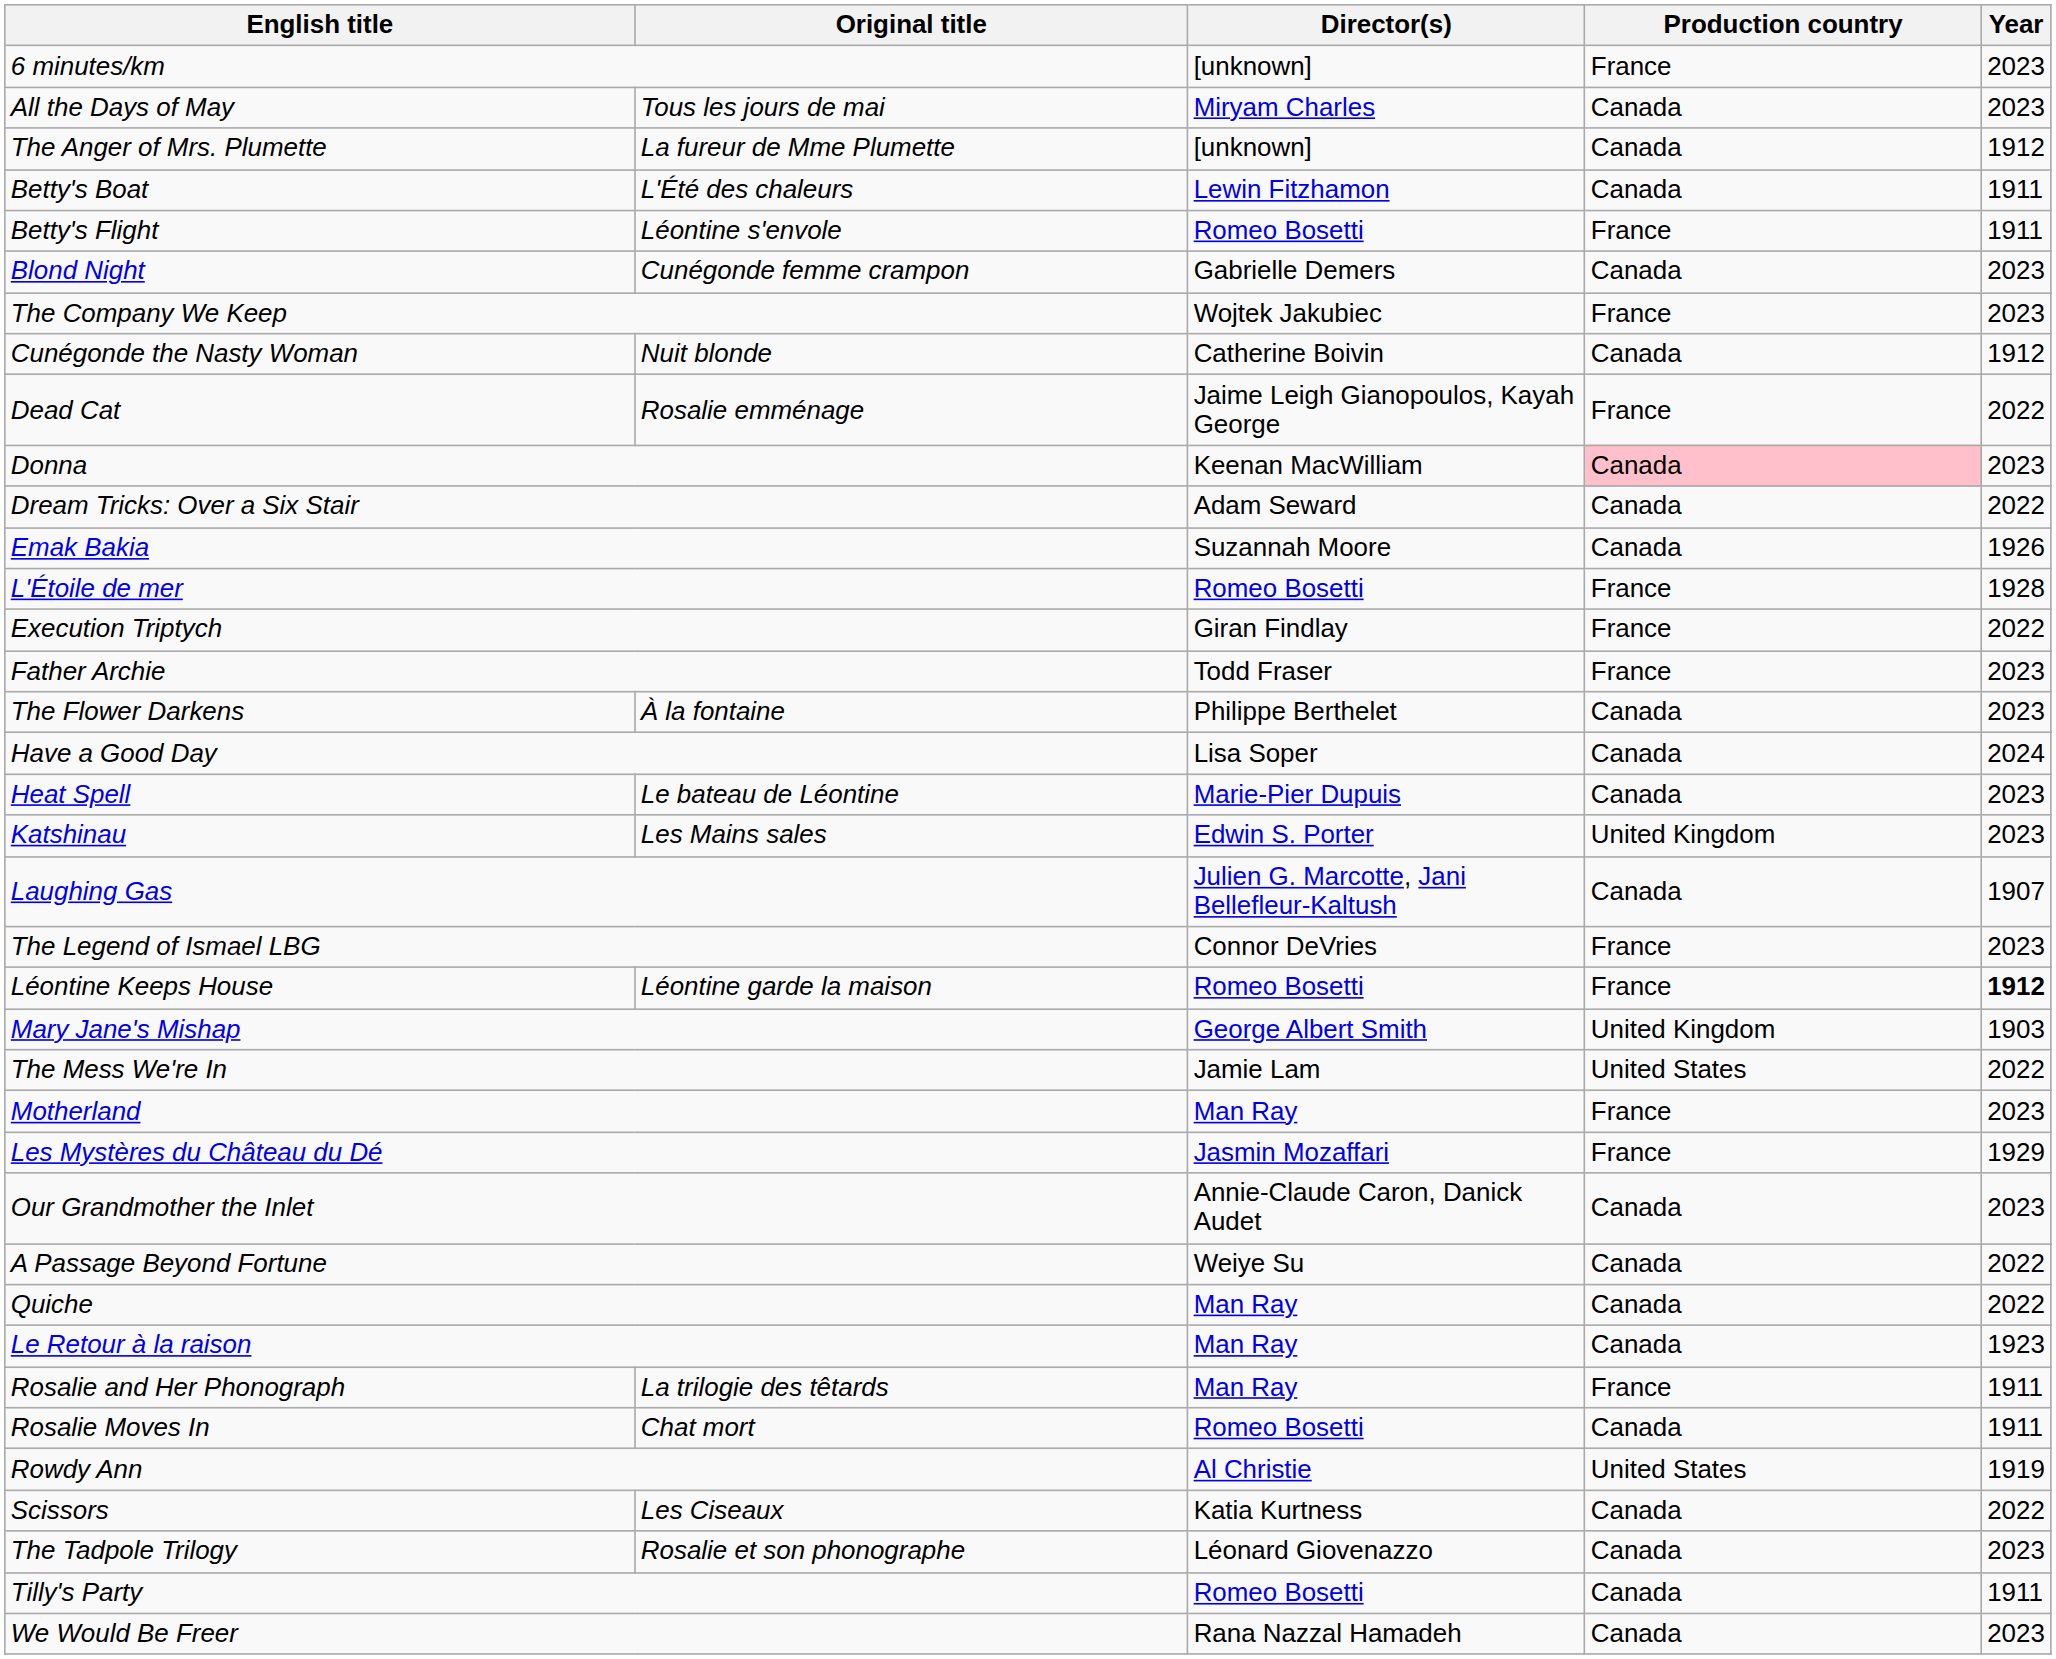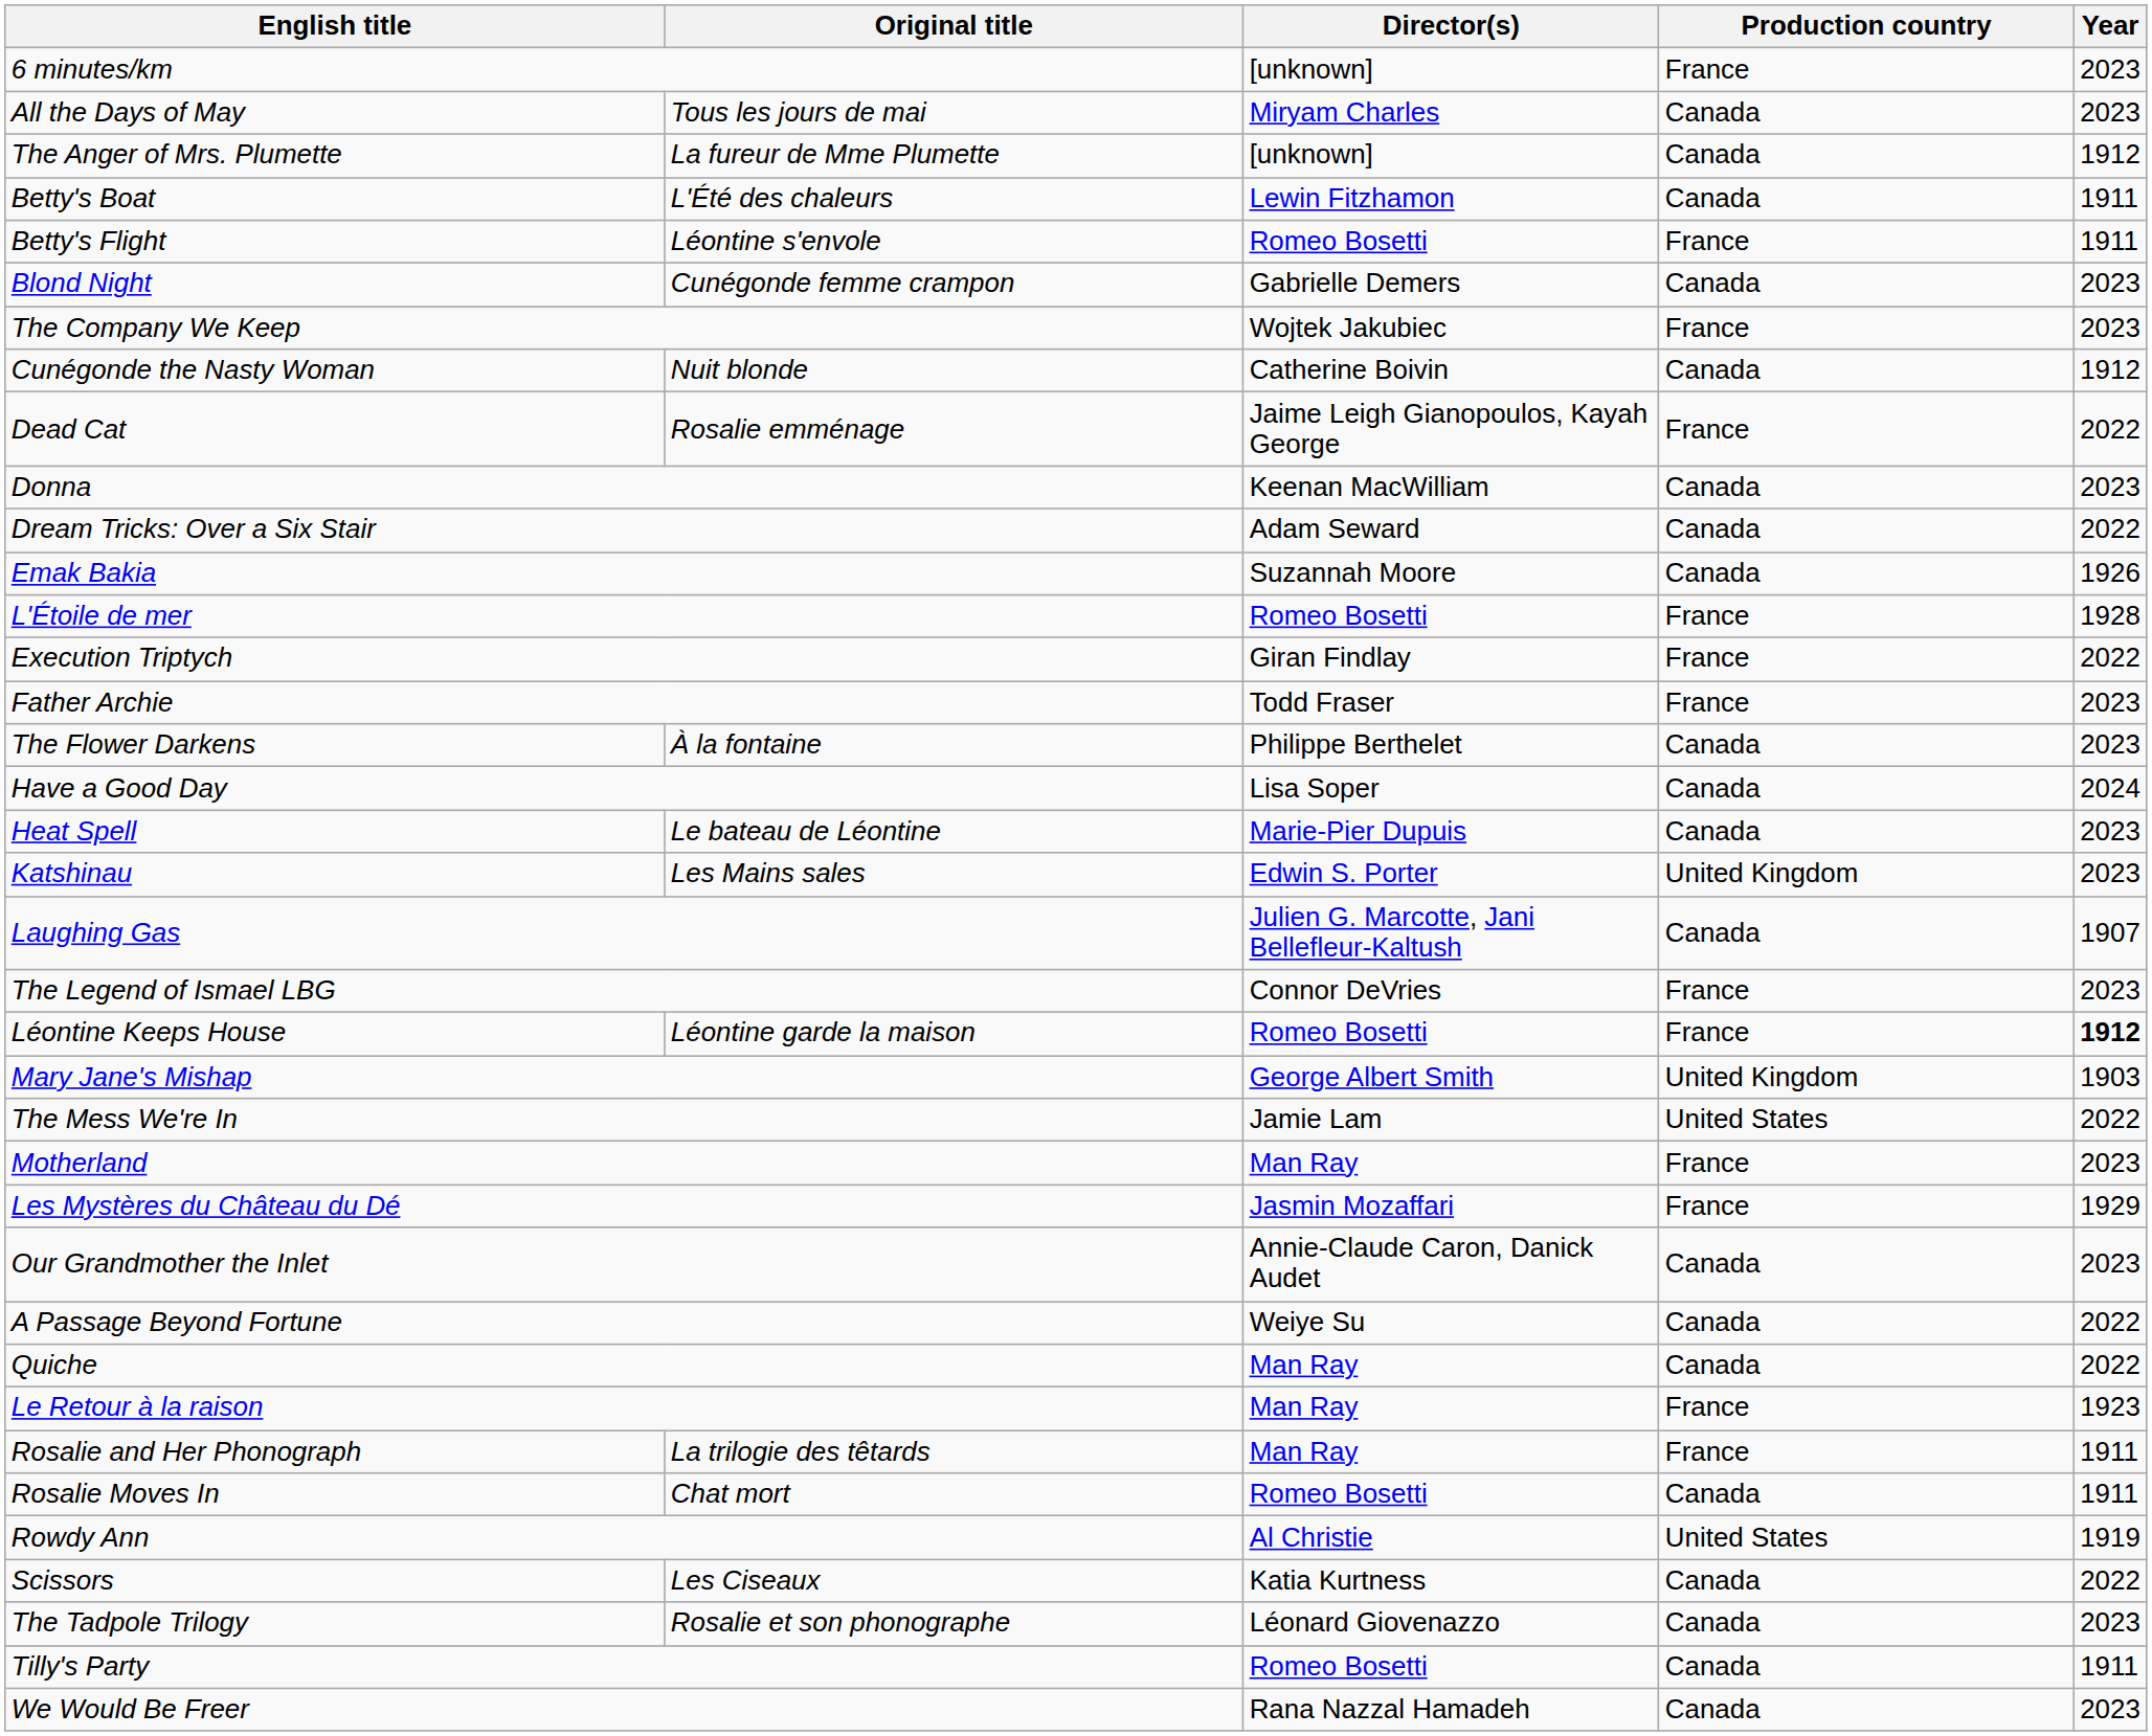Donna | Production country: pink background -> no background
Le Retour à la raison | Production country: Canada -> France
